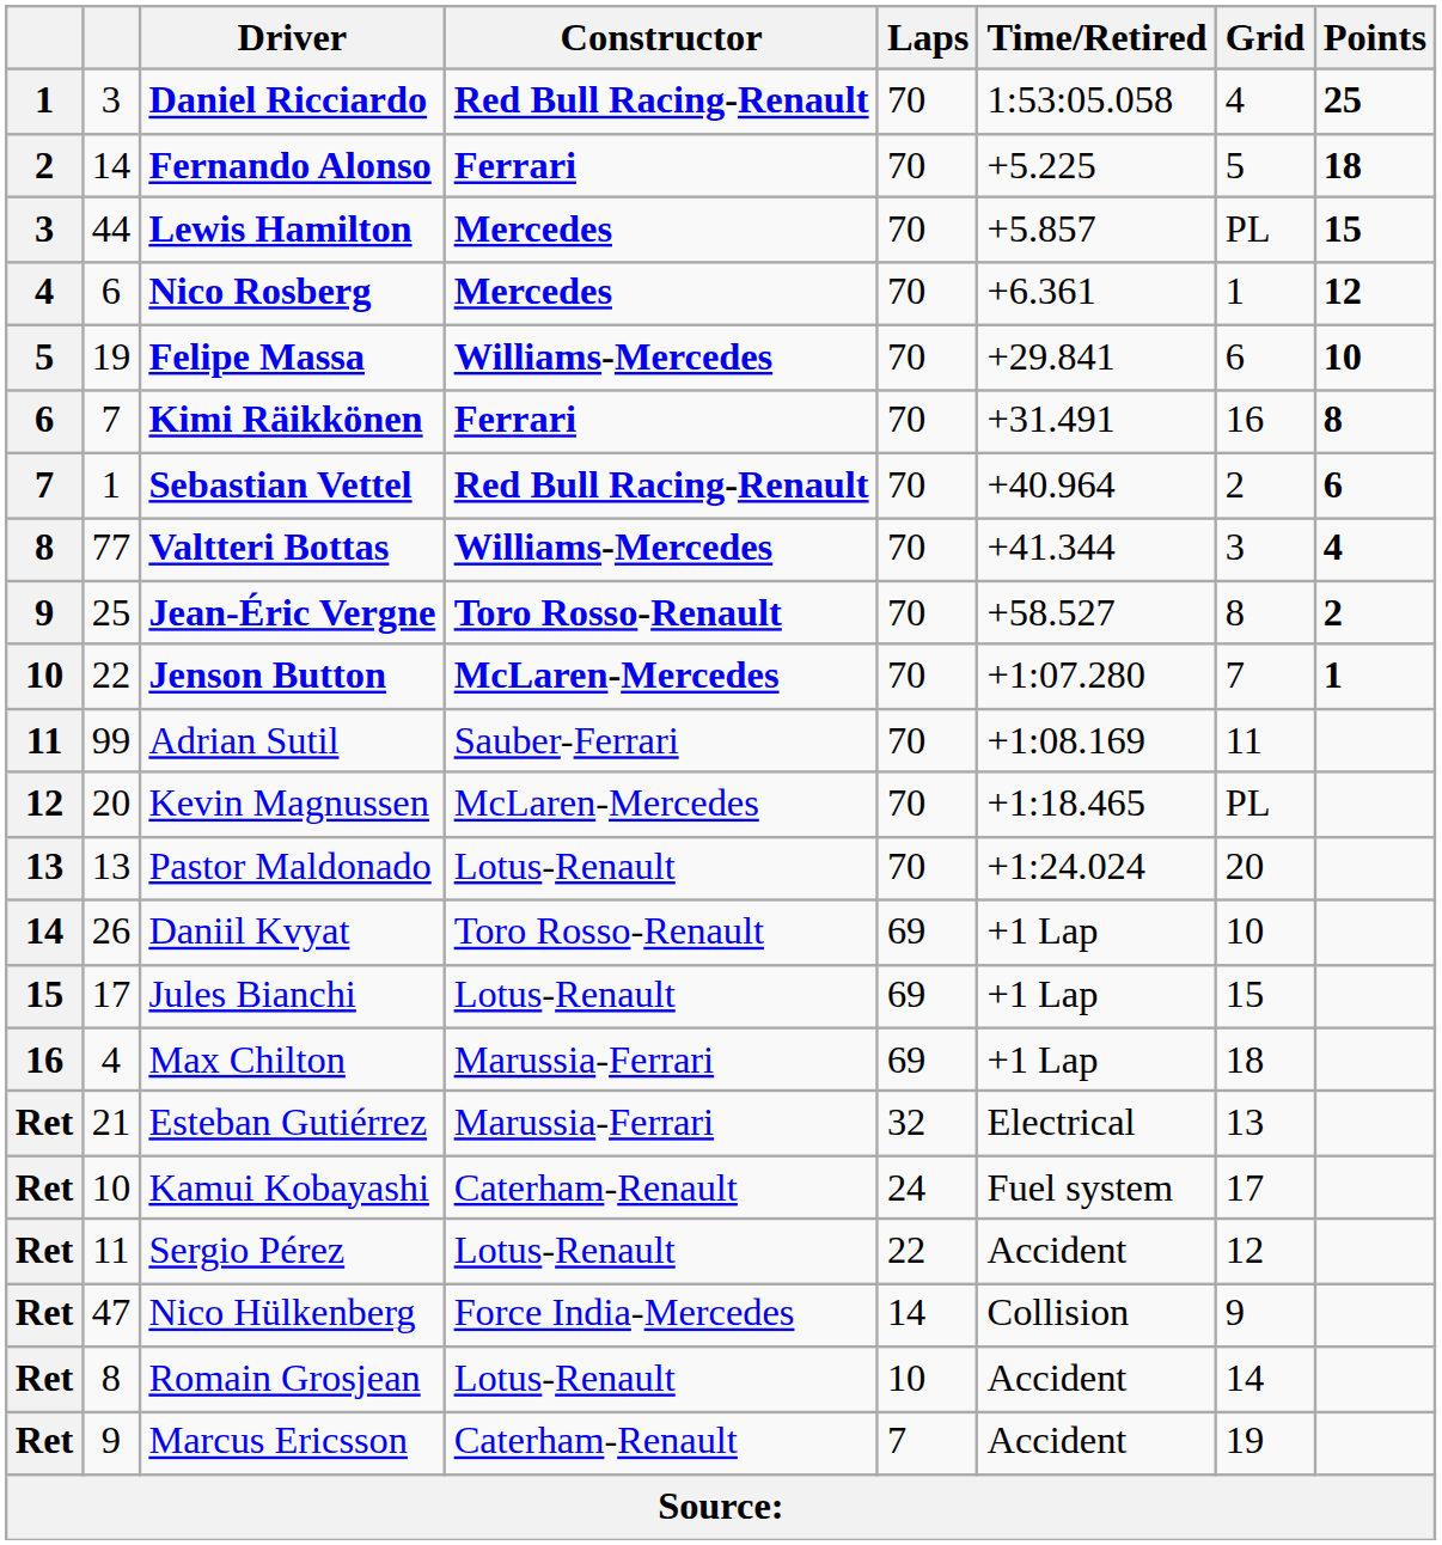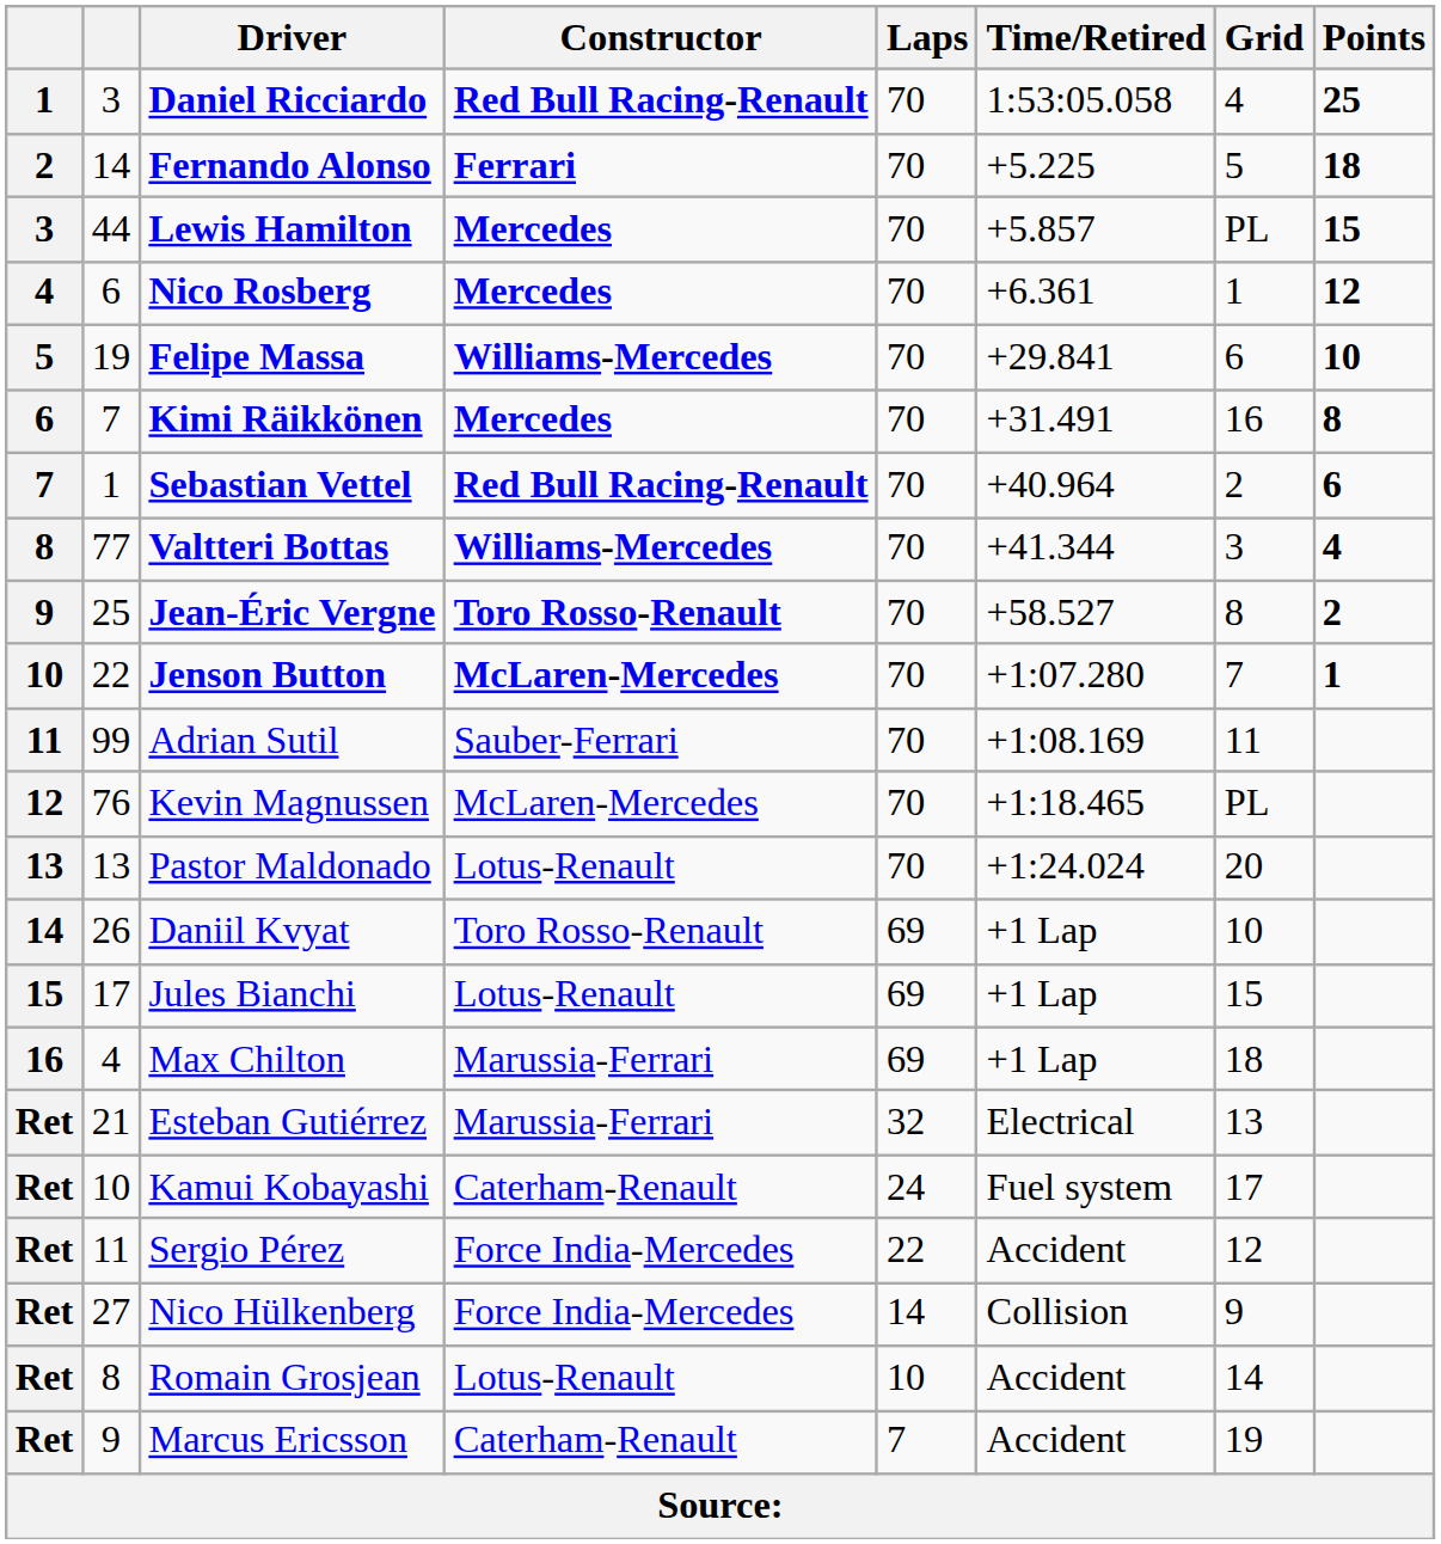Kimi Räikkönen | Constructor: Ferrari -> Mercedes
Kevin Magnussen | column 2: 20 -> 76
Sergio Pérez | Constructor: Lotus-Renault -> Force India-Mercedes
Nico Hülkenberg | column 2: 47 -> 27
